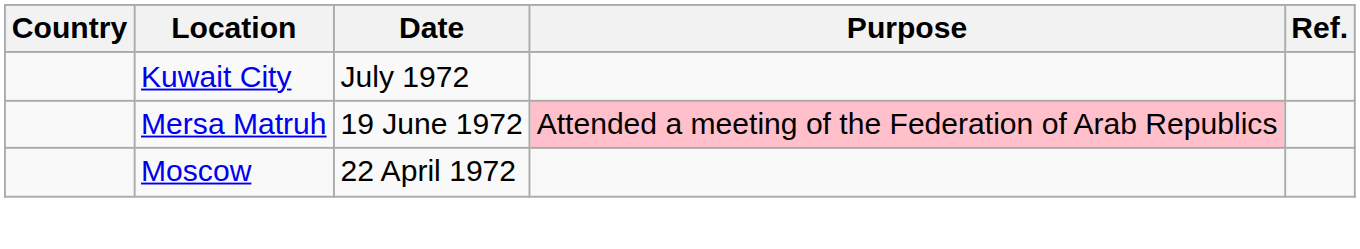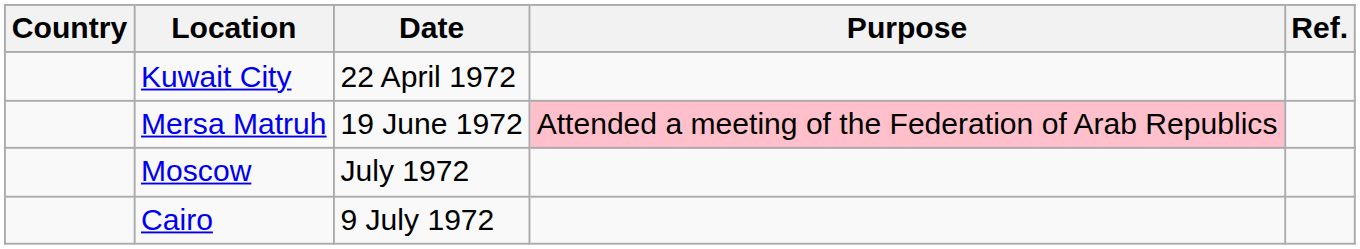Kuwait City | Date: July 1972 -> 22 April 1972
Moscow | Date: 22 April 1972 -> July 1972
+ row: Cairo | 9 July 1972
